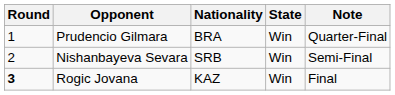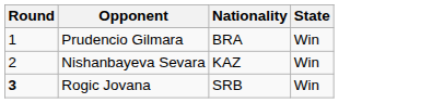- column: Note | Quarter-Final | Semi-Final | Final
Nishanbayeva Sevara | Nationality: SRB -> KAZ
Rogic Jovana | Nationality: KAZ -> SRB
